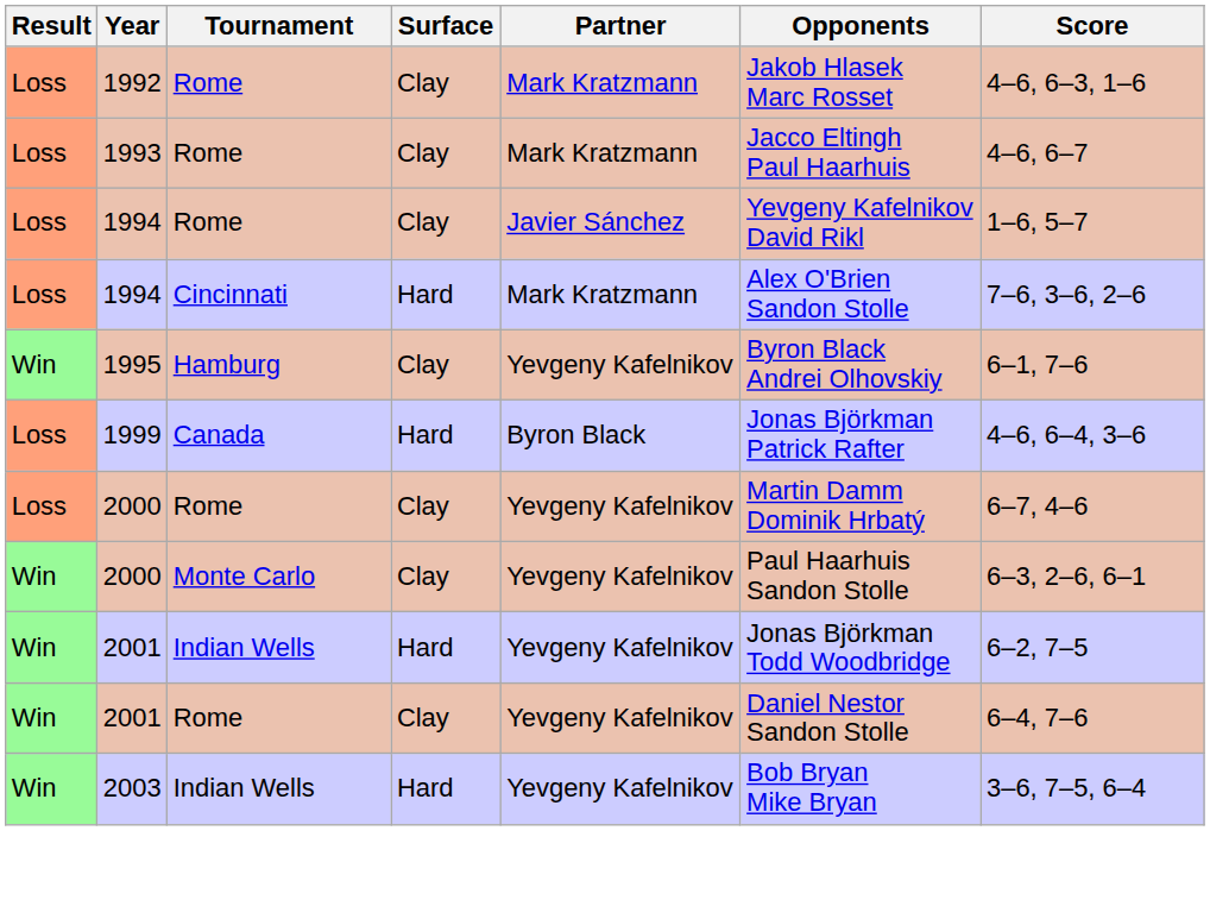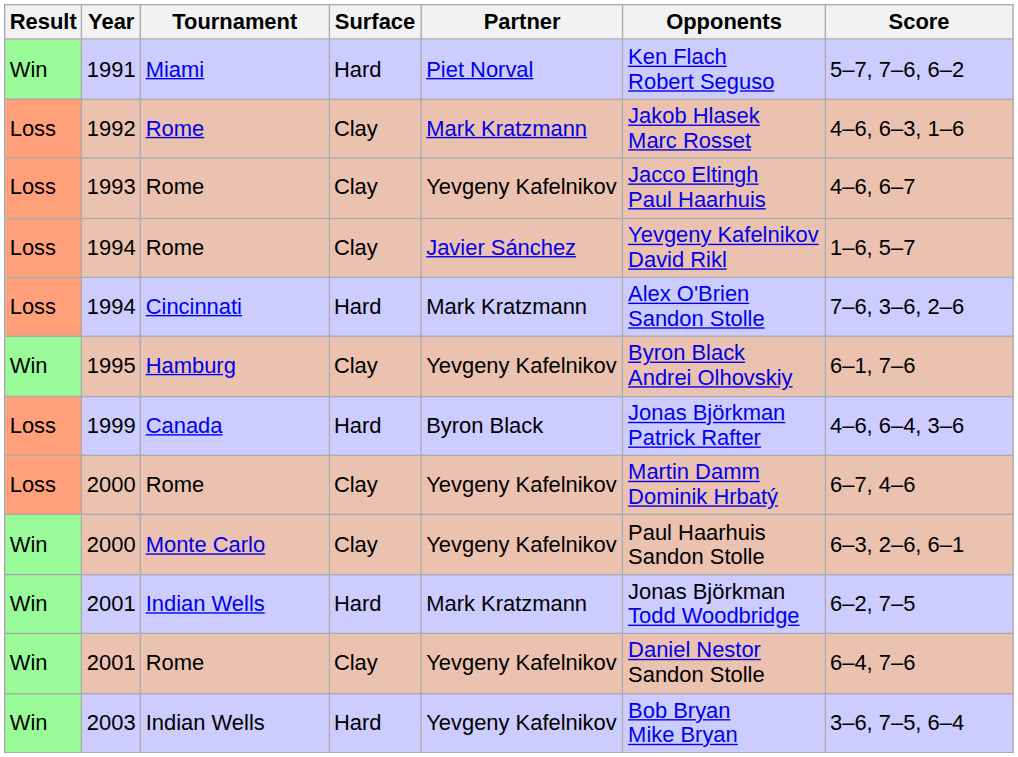+ row: Win | 1991 | Miami | Hard | Piet Norval | Ken Flach Robert Seguso | 5–7, 7–6, 6–2
1993 | Partner: Mark Kratzmann -> Yevgeny Kafelnikov
2001 / Indian Wells | Partner: Yevgeny Kafelnikov -> Mark Kratzmann
